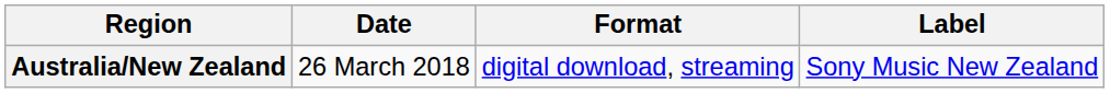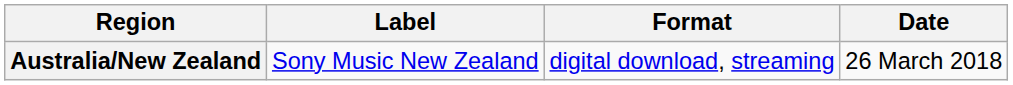columns swapped: Date <-> Label
